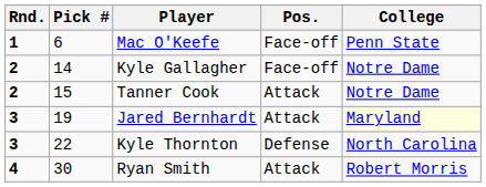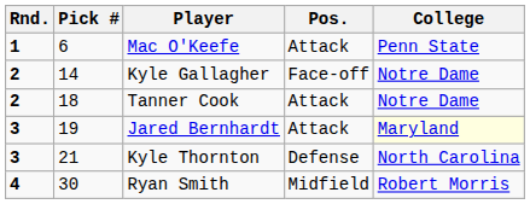Mac O'Keefe | Pos.: Face-off -> Attack
Tanner Cook | Pick #: 15 -> 18
Kyle Thornton | Pick #: 22 -> 21
Ryan Smith | Pos.: Attack -> Midfield
